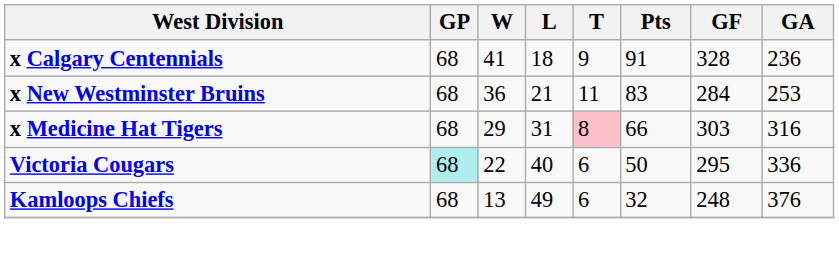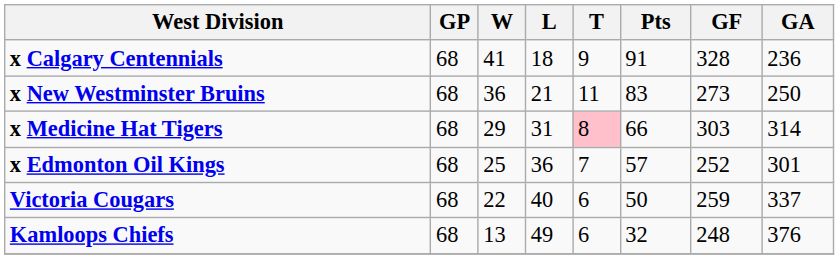x New Westminster Bruins | GF: 284 -> 273
x New Westminster Bruins | GA: 253 -> 250
x Medicine Hat Tigers | GA: 316 -> 314
+ row: x Edmonton Oil Kings | 68 | 25 | 36 | 7 | 57 | 252 | 301
Victoria Cougars | GP: paleturquoise background -> no background
Victoria Cougars | GF: 295 -> 259
Victoria Cougars | GA: 336 -> 337
